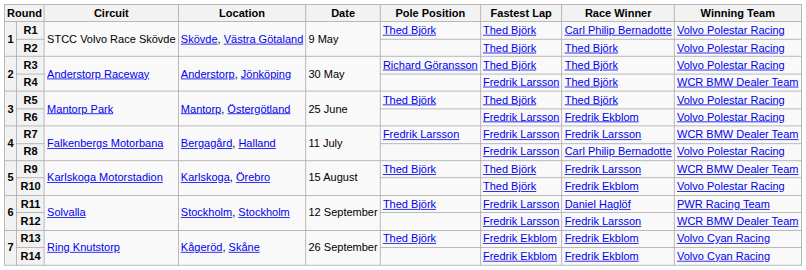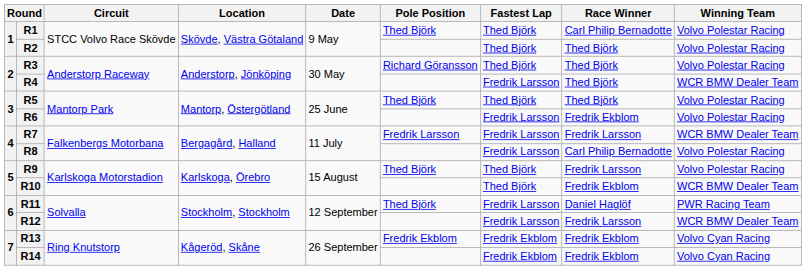R9 | Winning Team: WCR BMW Dealer Team -> Volvo Polestar Racing
R10 | Winning Team: Volvo Polestar Racing -> WCR BMW Dealer Team
R13 | Pole Position: Thed Björk -> Fredrik Ekblom
